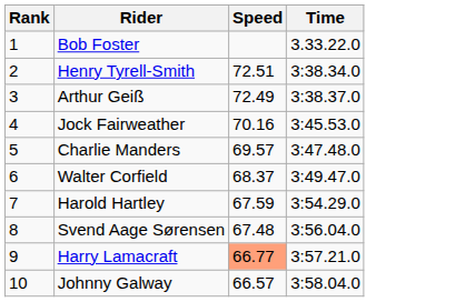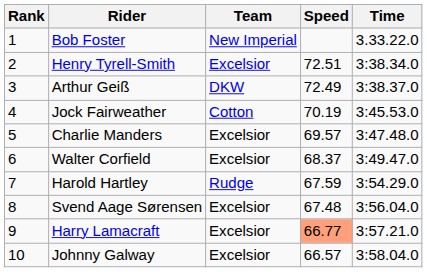+ column: Team | New Imperial | Excelsior | DKW | Cotton | Excelsior | Excelsior | Rudge | Excelsior | Excelsior | Excelsior
Jock Fairweather | Speed: 70.16 -> 70.19
